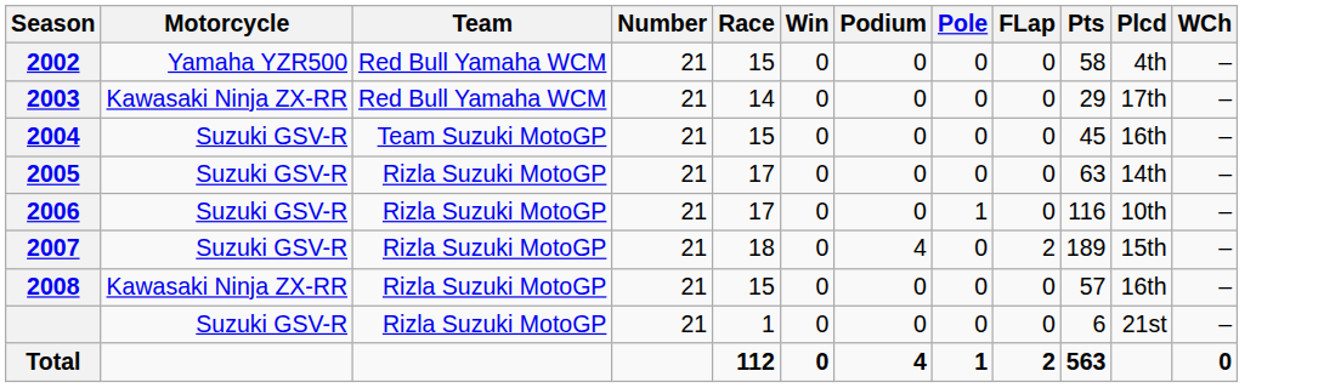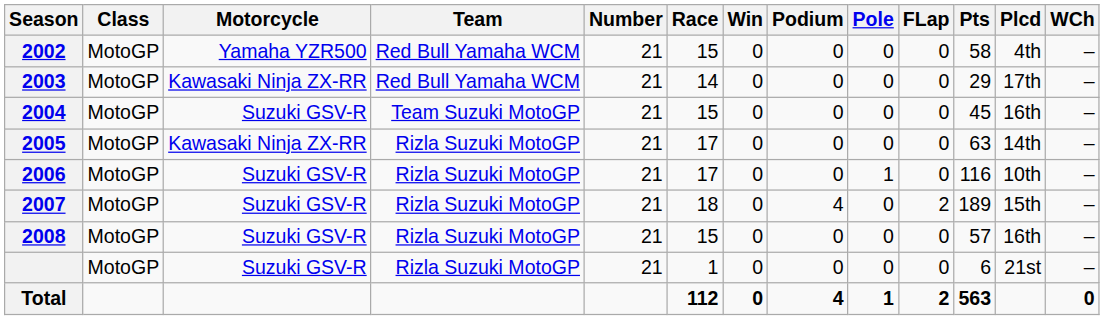+ column: Class | MotoGP | MotoGP | MotoGP | MotoGP | MotoGP | MotoGP | MotoGP | MotoGP
2005 | Motorcycle: Suzuki GSV-R -> Kawasaki Ninja ZX-RR
2008 | Motorcycle: Kawasaki Ninja ZX-RR -> Suzuki GSV-R
